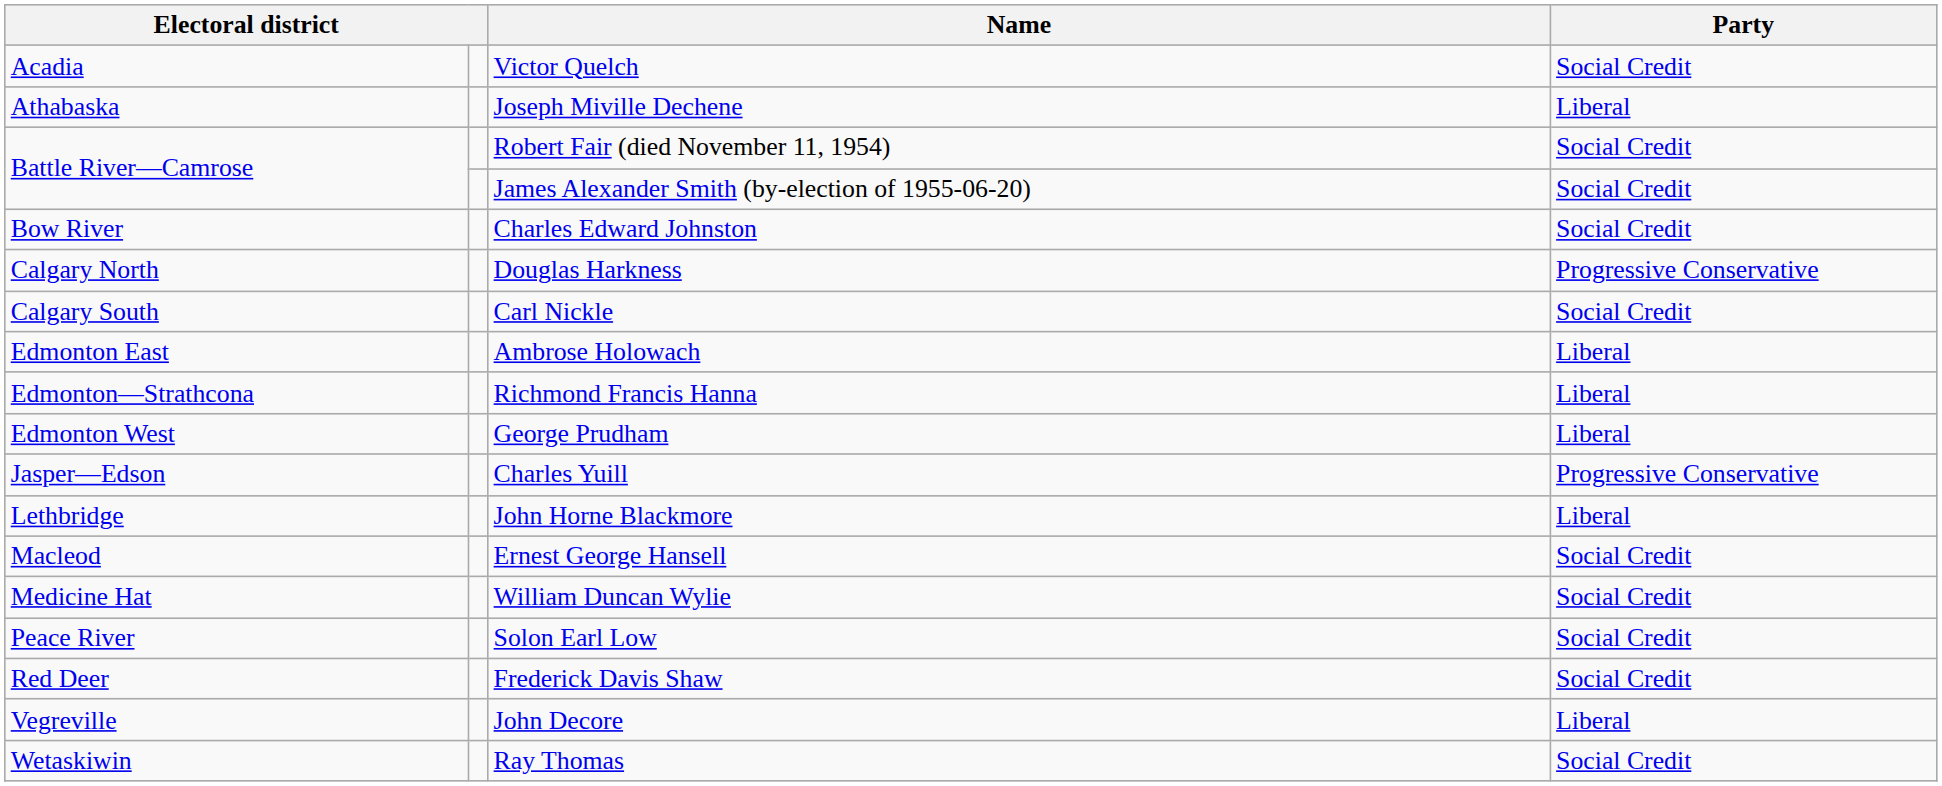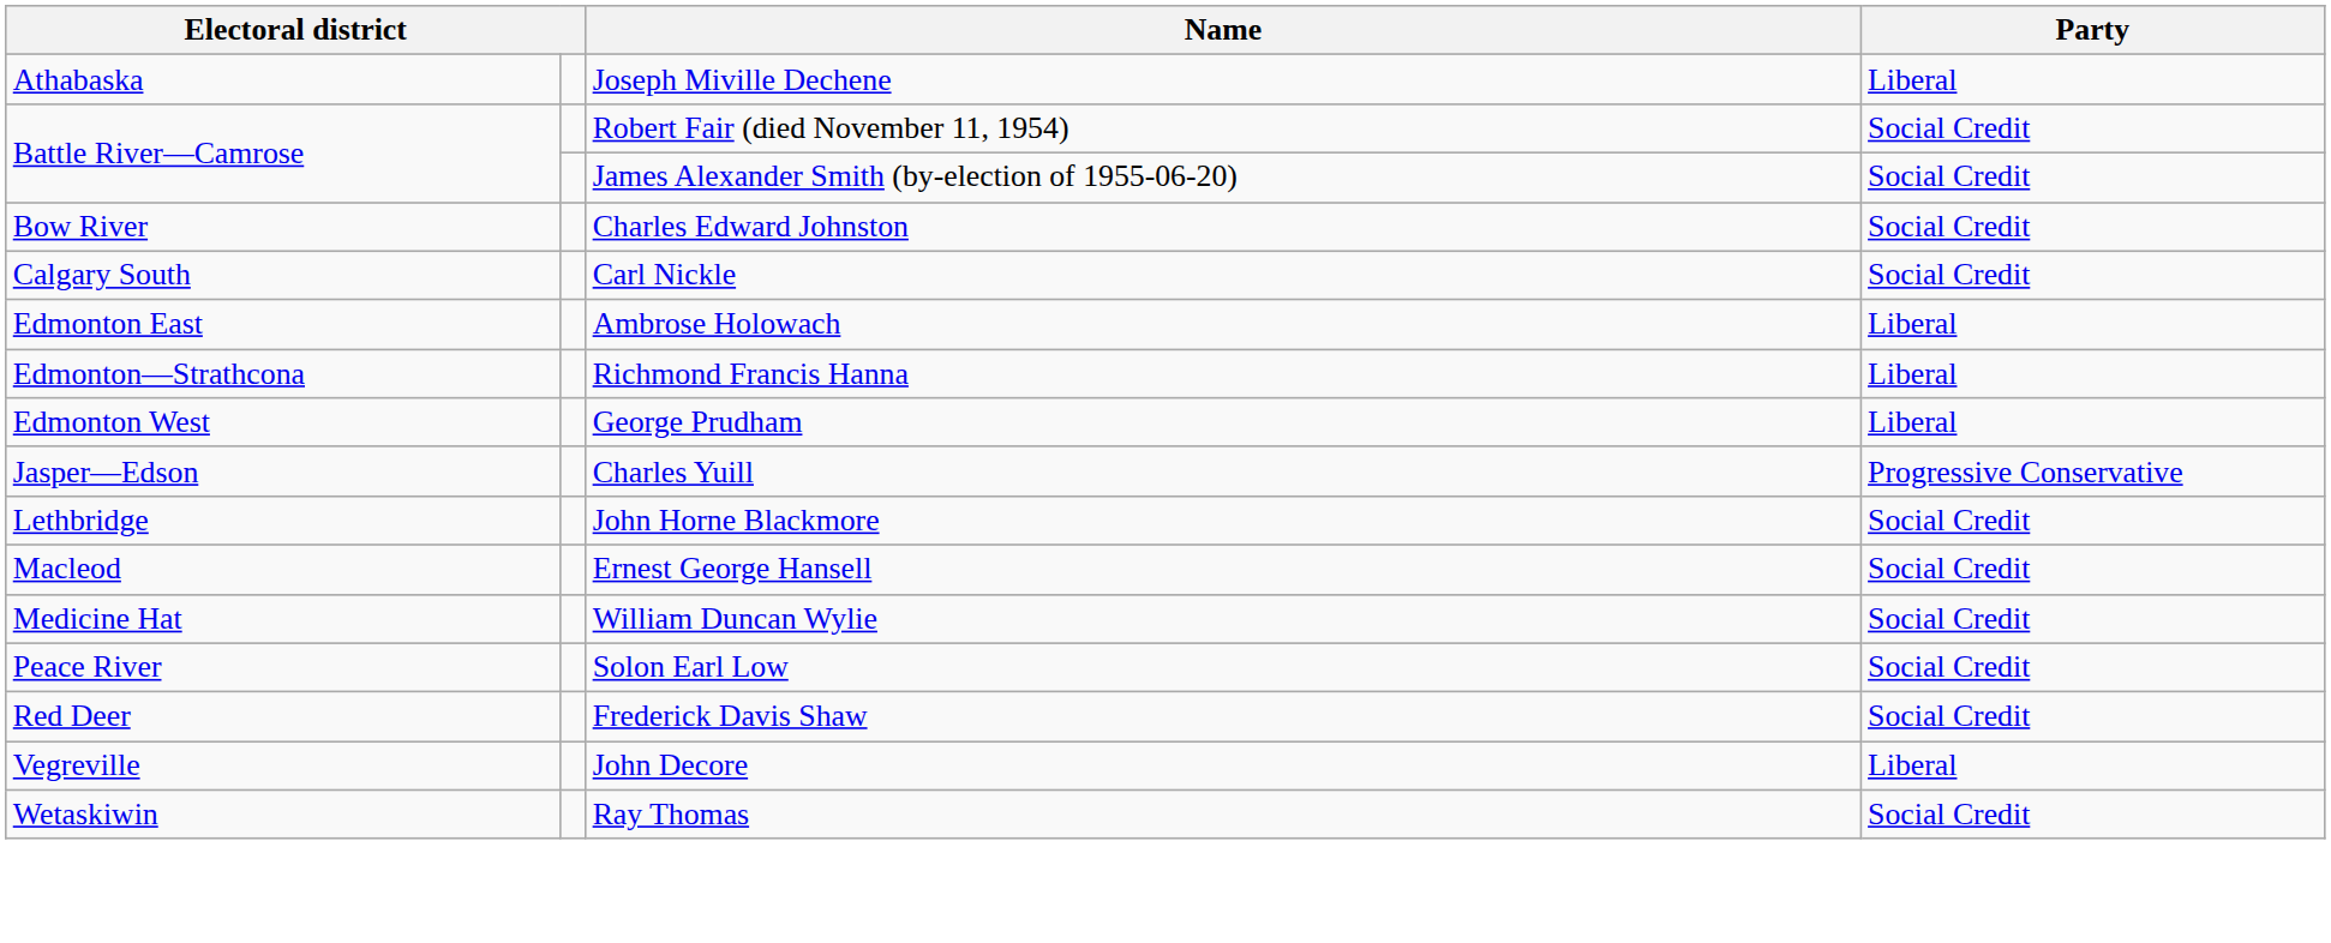- row: Acadia | Victor Quelch | Social Credit
- row: Calgary North | Douglas Harkness | Progressive Conservative
John Horne Blackmore | Party: Liberal -> Social Credit
